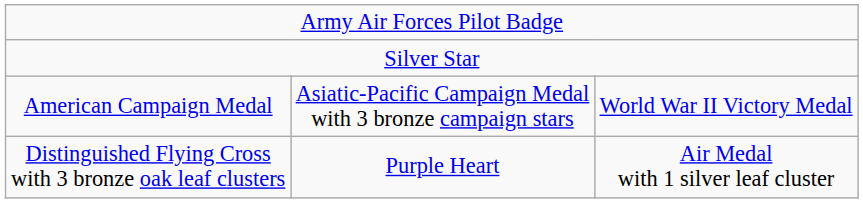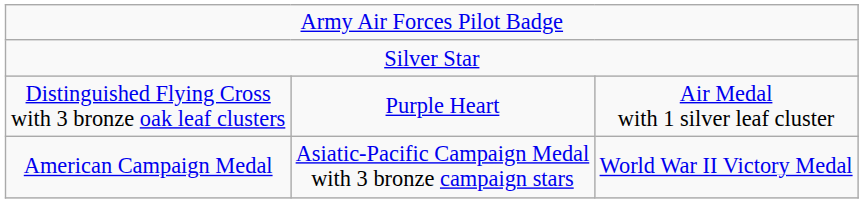rows swapped: Distinguished Flying Cross with 3 bronze oak leaf clusters <-> American Campaign Medal
